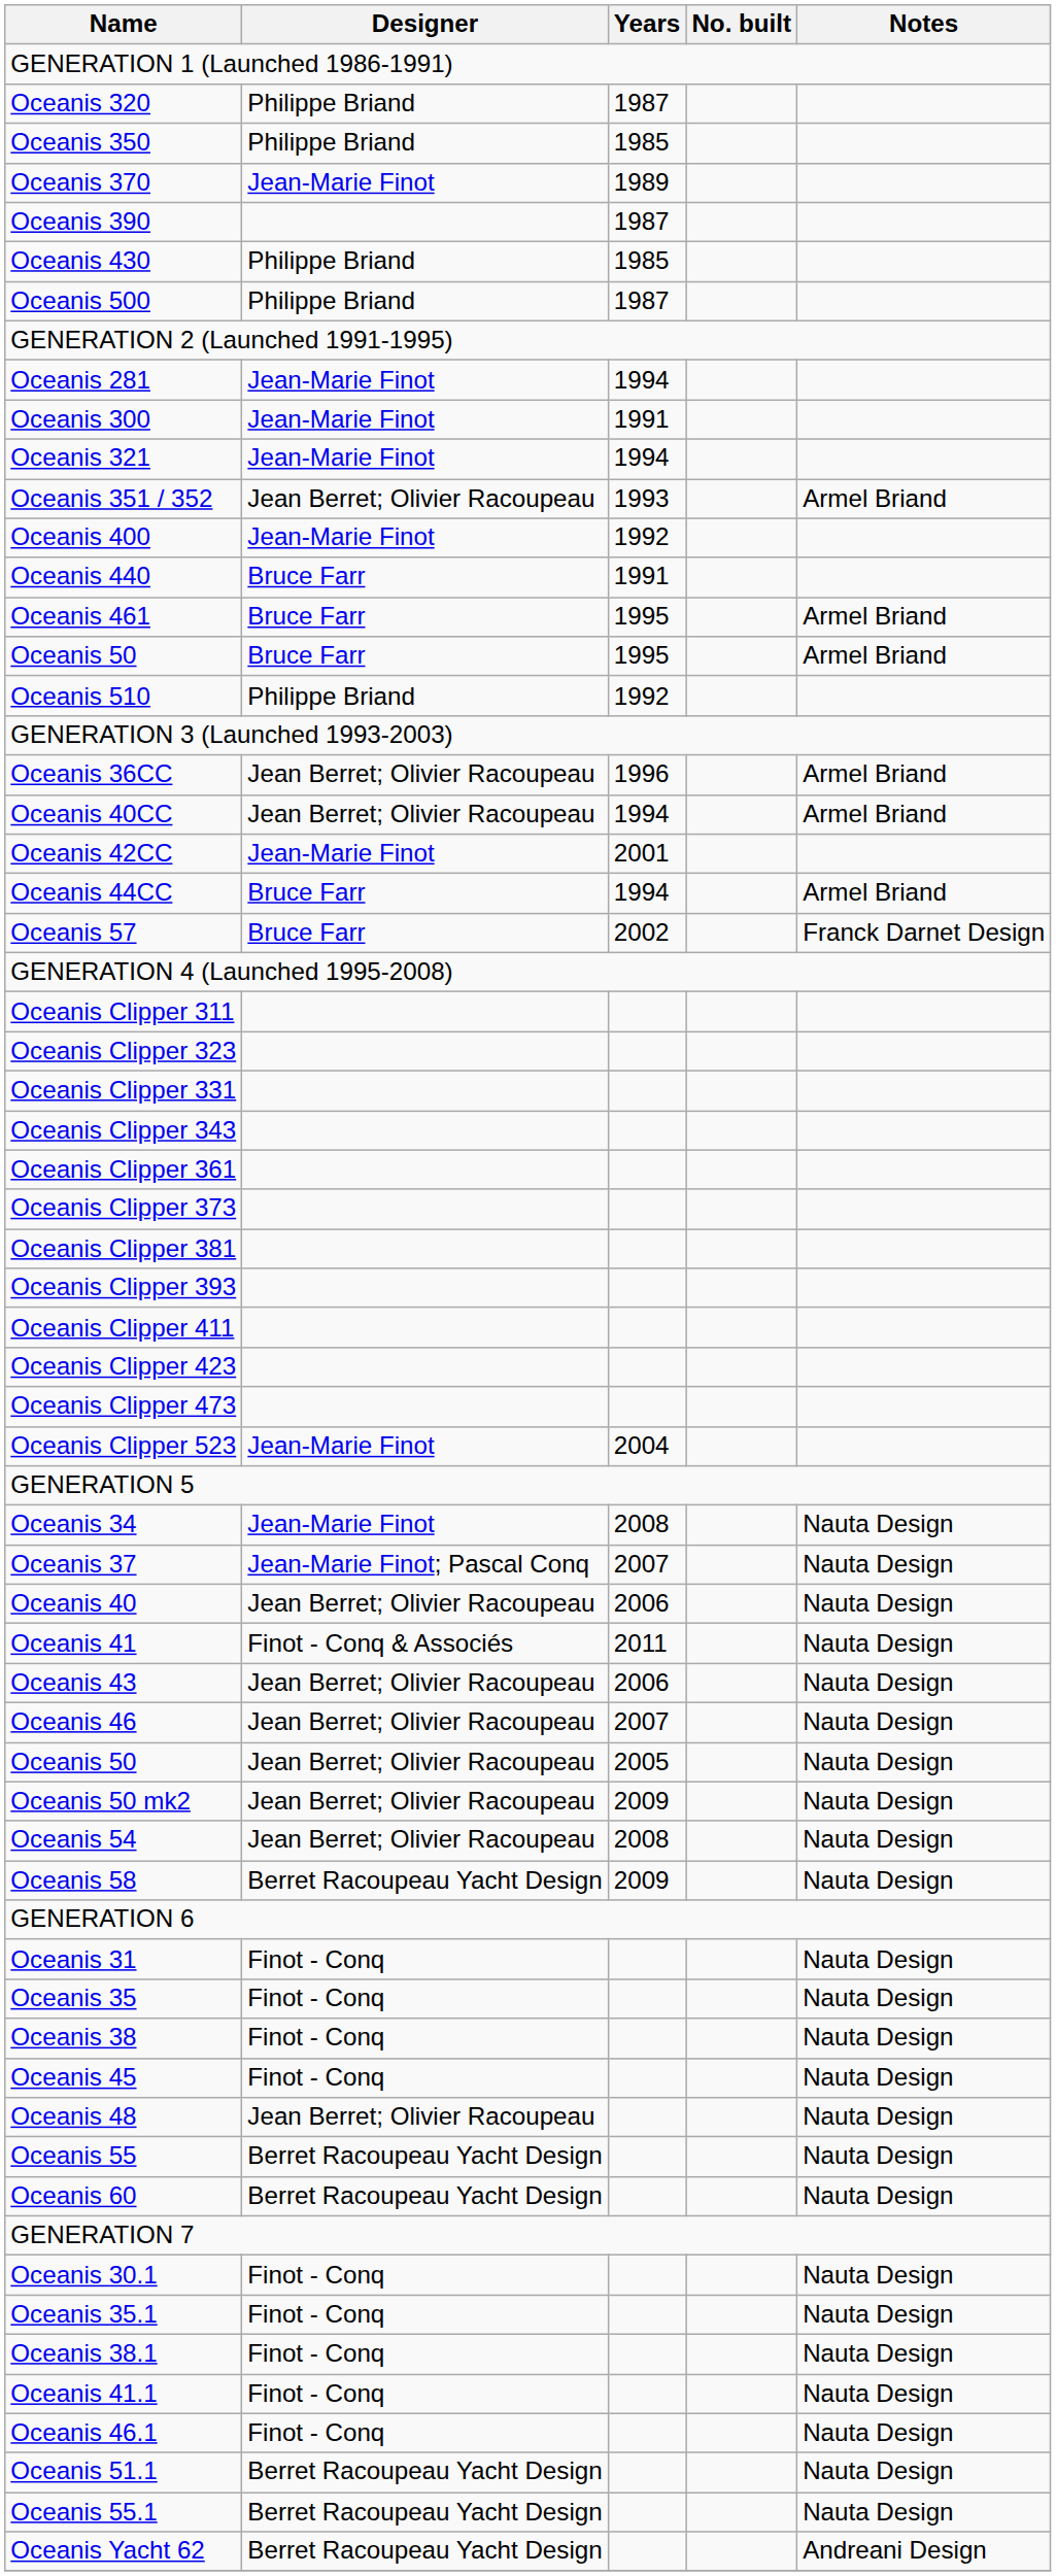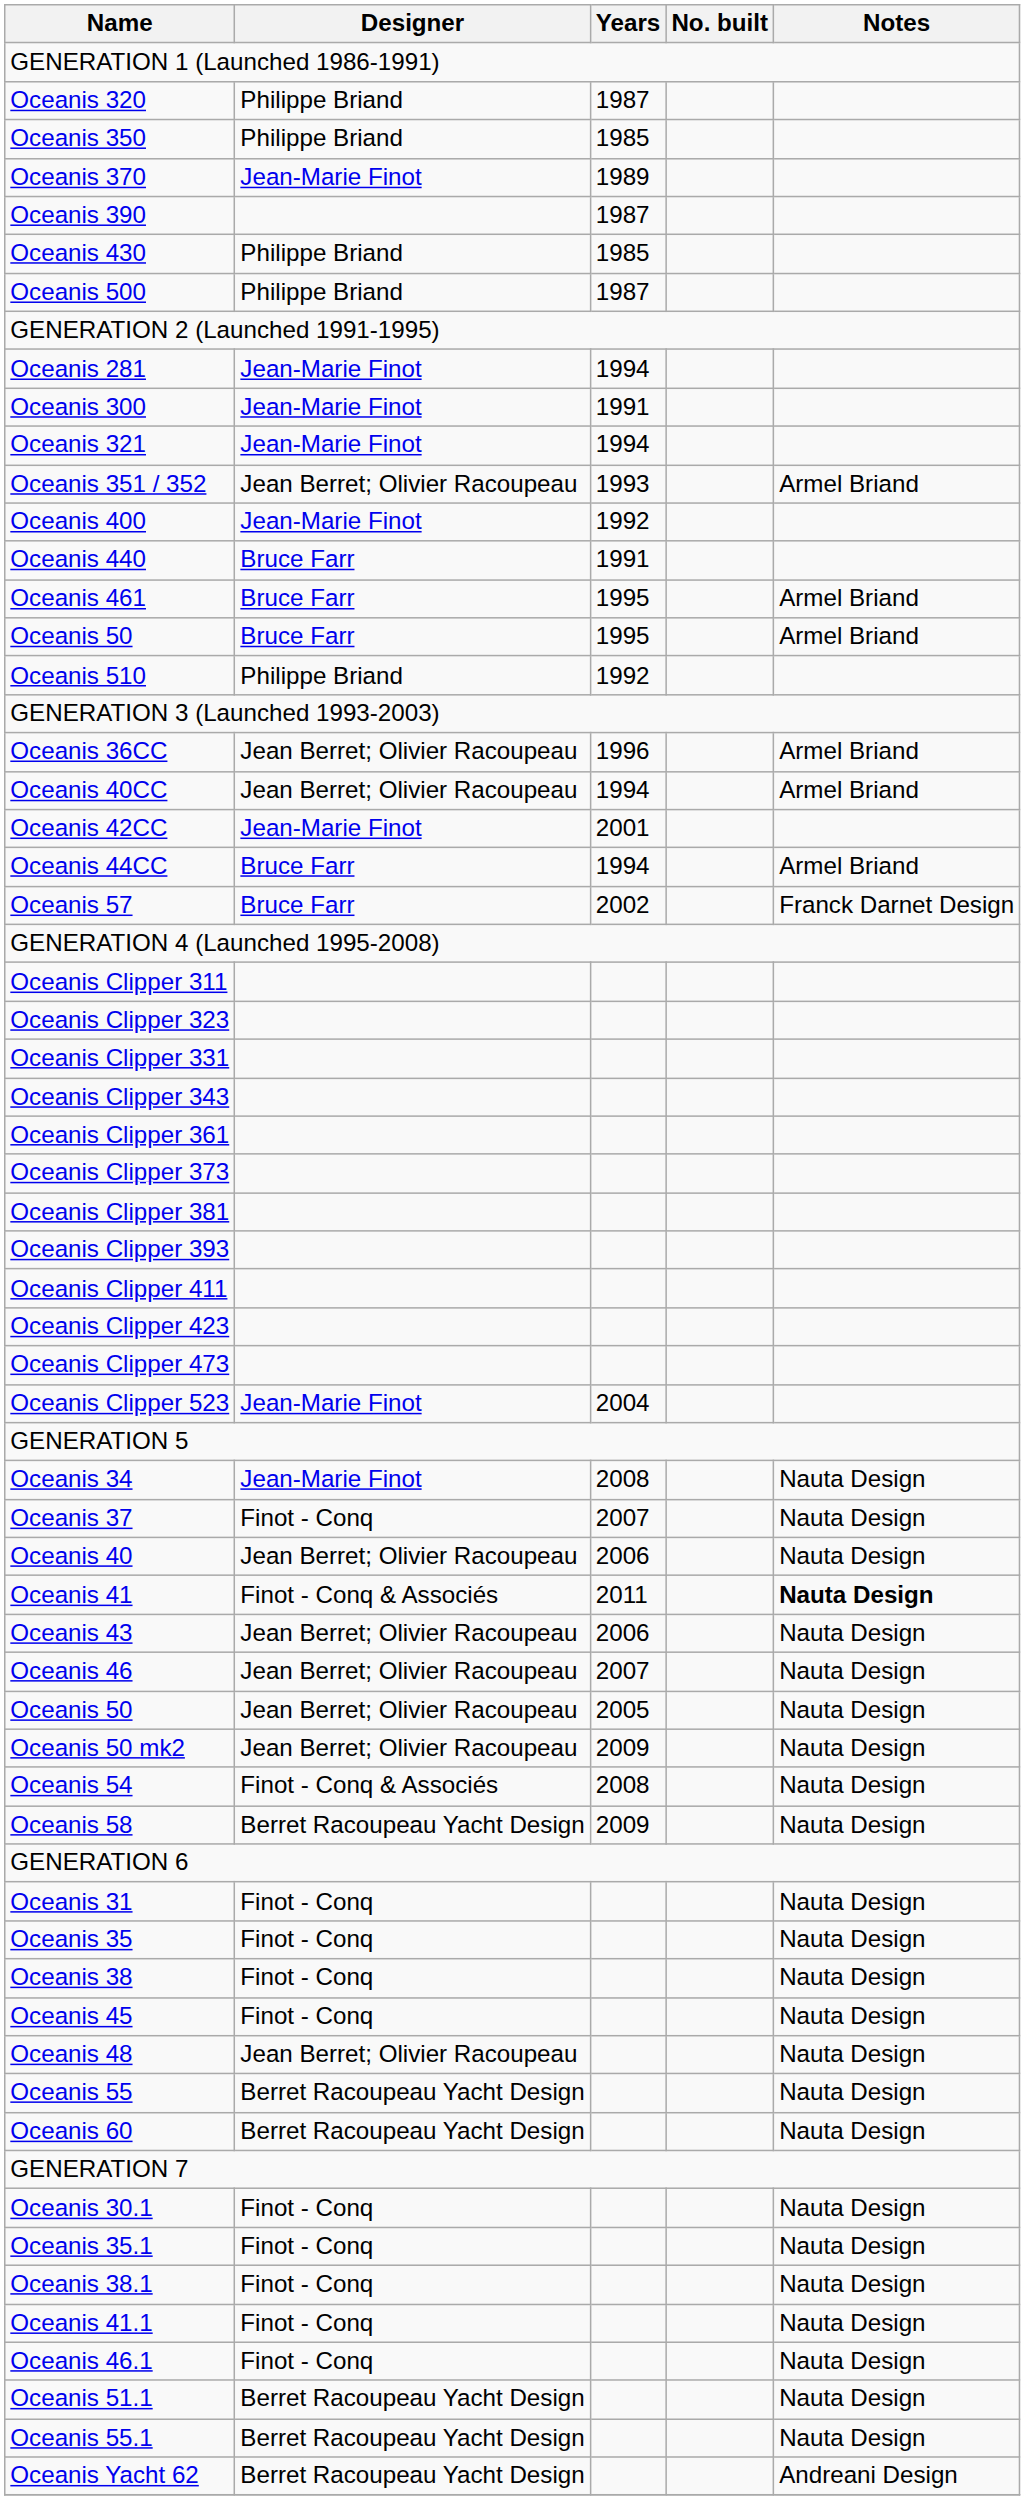Oceanis 37 | Designer: Jean-Marie Finot; Pascal Conq -> Finot - Conq
Oceanis 41 | Notes: normal -> bold
Oceanis 54 | Designer: Jean Berret; Olivier Racoupeau -> Finot - Conq & Associés
